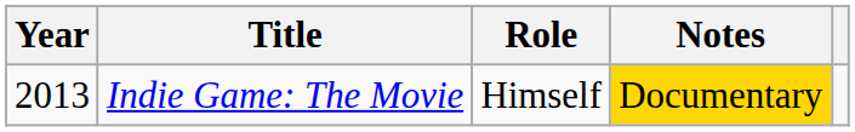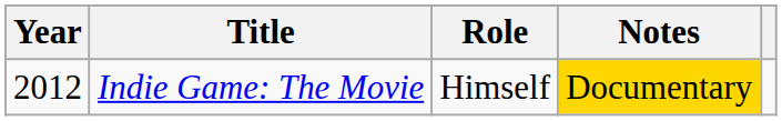Indie Game: The Movie | Year: 2013 -> 2012
